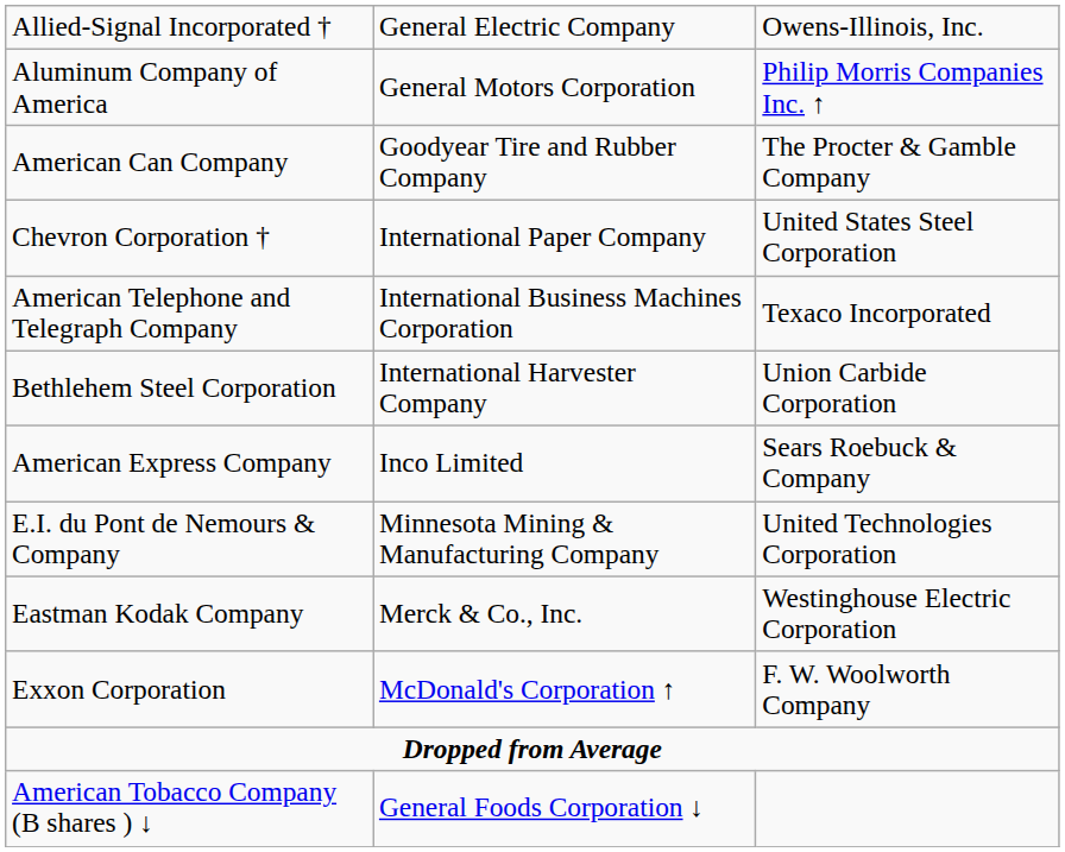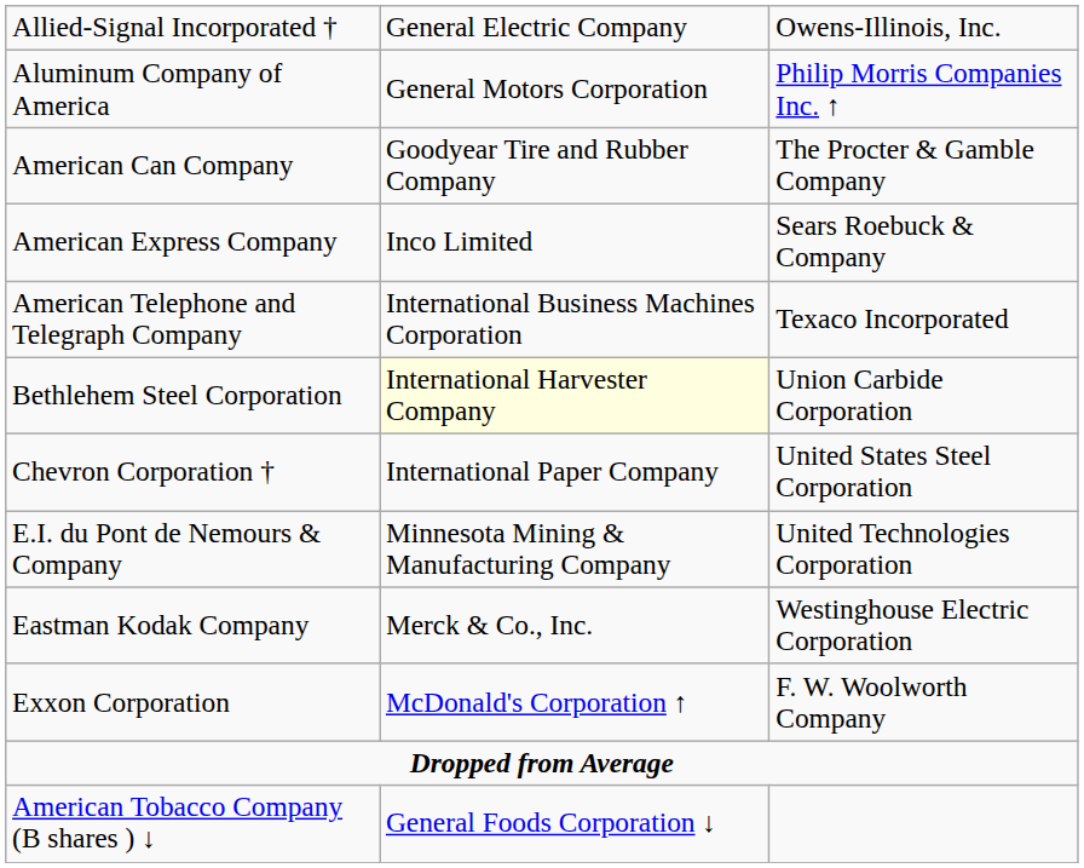rows swapped: American Express Company <-> Chevron Corporation †
Bethlehem Steel Corporation | column 2: no background -> lightyellow background
